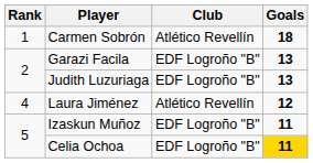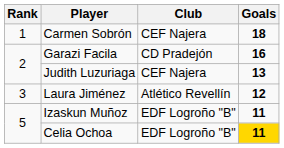Carmen Sobrón | Club: Atlético Revellín -> CEF Najera
Garazi Facila | Club: EDF Logroño "B" -> CD Pradejón
Garazi Facila | Goals: 13 -> 16
Judith Luzuriaga | Club: EDF Logroño "B" -> CEF Najera
Laura Jiménez | Rank: 4 -> 3
